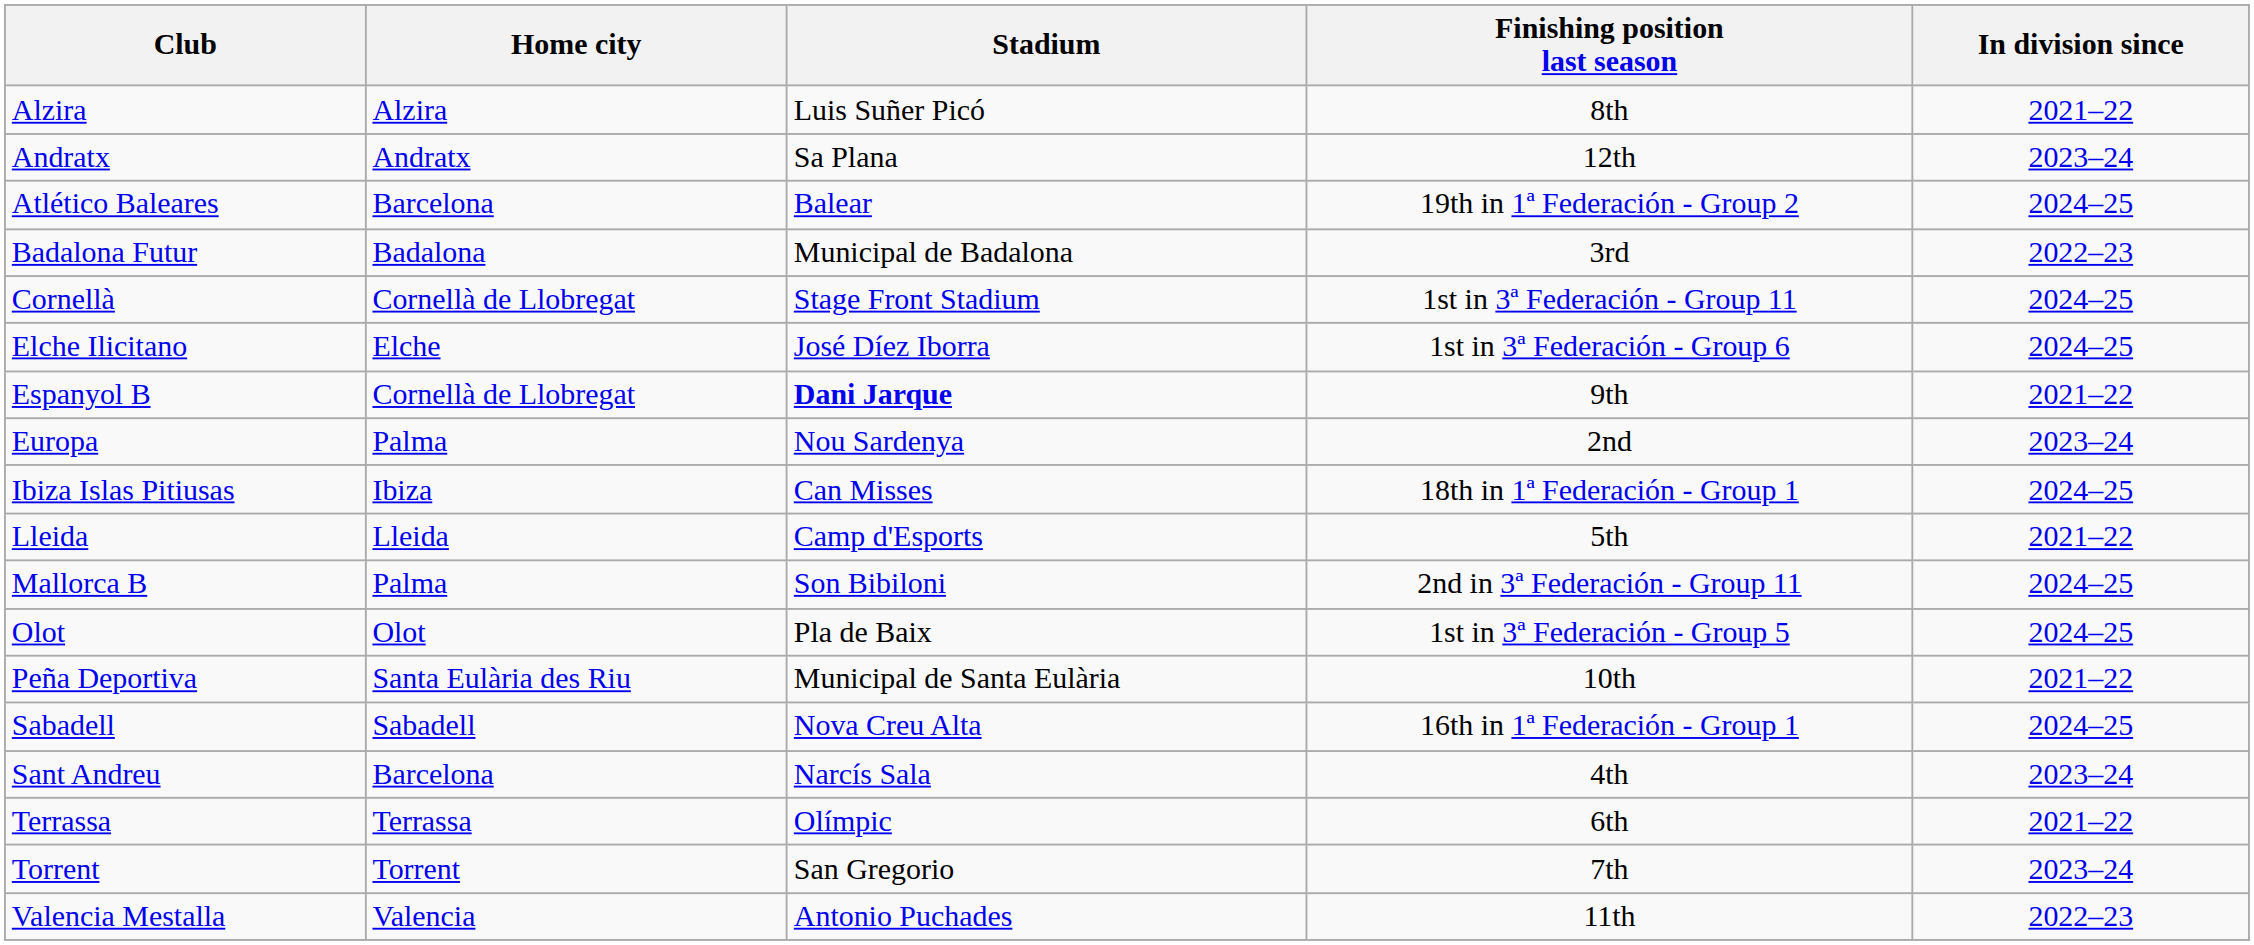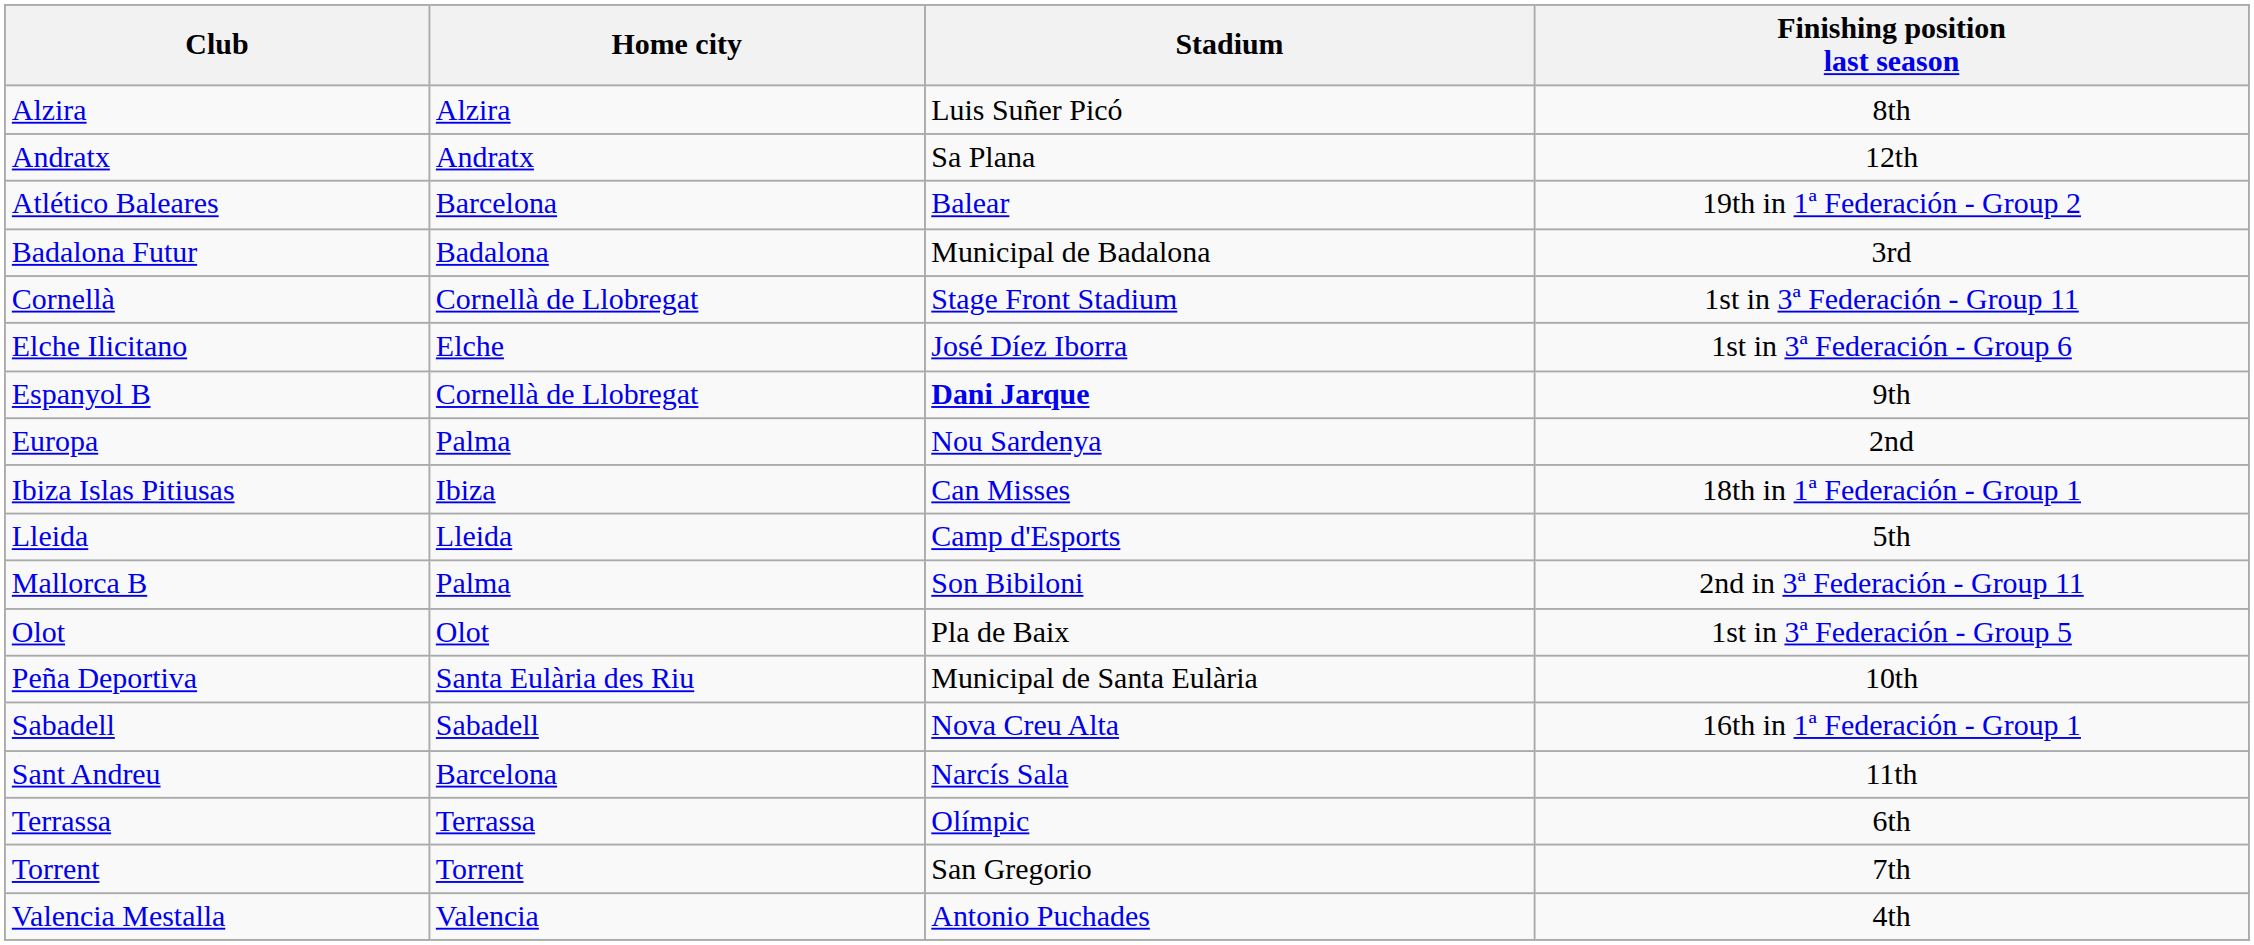- column: In division since | 2021–22 | 2023–24 | 2024–25 | 2022–23 | 2024–25 | 2024–25 | 2021–22 | 2023–24 | 2024–25 | 2021–22 | 2024–25 | 2024–25 | 2021–22 | 2024–25 | 2023–24 | 2021–22 | 2023–24 | 2022–23
Sant Andreu | Finishing position last season: 4th -> 11th
Valencia Mestalla | Finishing position last season: 11th -> 4th
